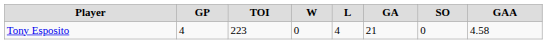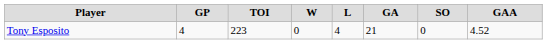Tony Esposito | GAA: 4.58 -> 4.52
